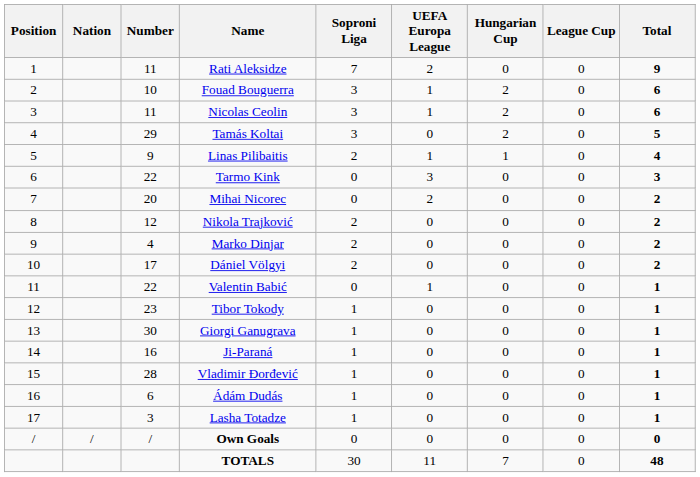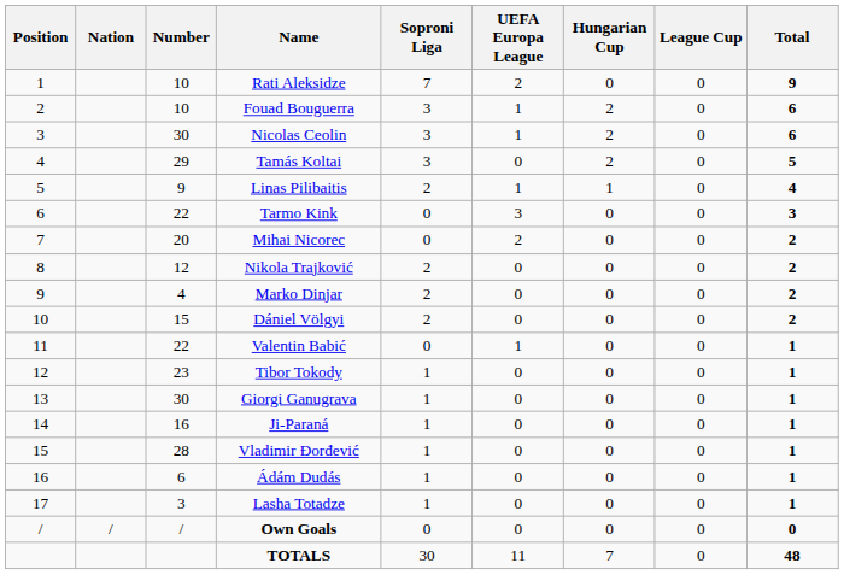Rati Aleksidze | Number: 11 -> 10
Nicolas Ceolin | Number: 11 -> 30
Dániel Völgyi | Number: 17 -> 15
